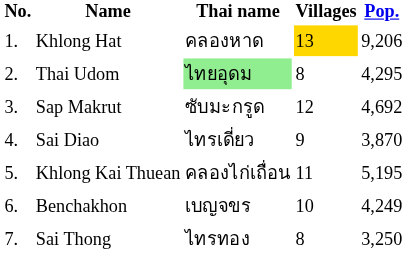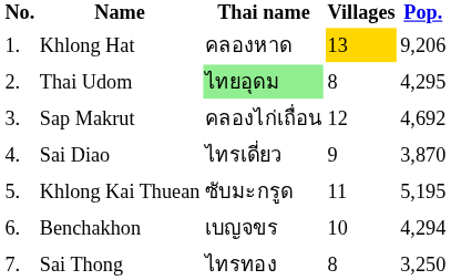Sap Makrut | Thai name: ซับมะกรูด -> คลองไก่เถื่อน
Khlong Kai Thuean | Thai name: คลองไก่เถื่อน -> ซับมะกรูด
Benchakhon | Pop.: 4,249 -> 4,294
